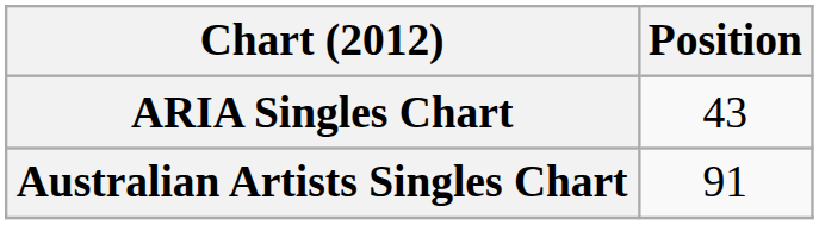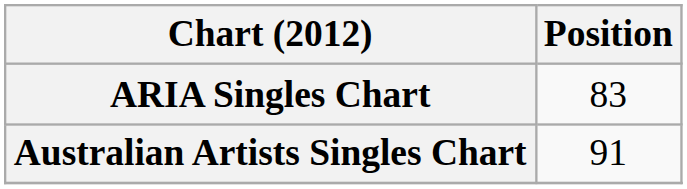ARIA Singles Chart | Position: 43 -> 83
